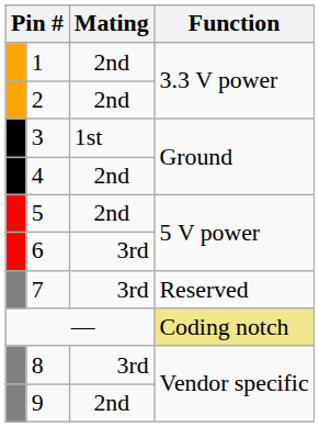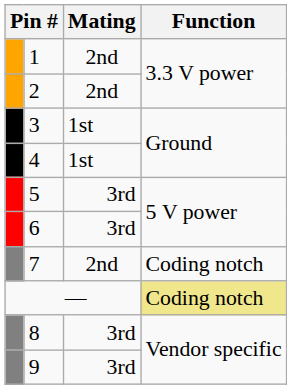4 | Mating: 2nd -> 1st
5 | Mating: 2nd -> 3rd
7 | Mating: 3rd -> 2nd
7 | Function: Reserved -> Coding notch
9 | Mating: 2nd -> 3rd
